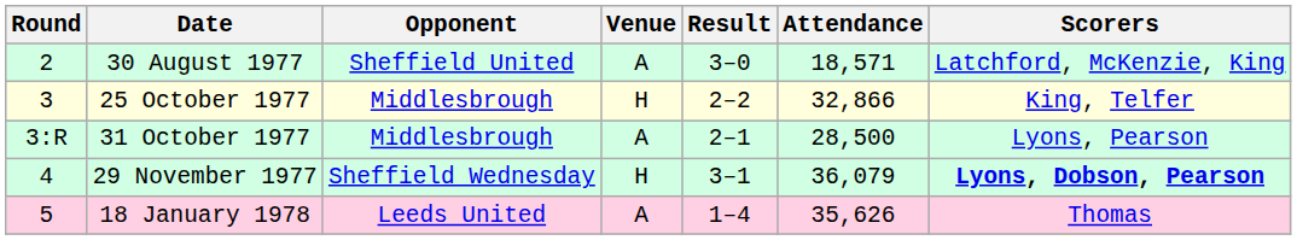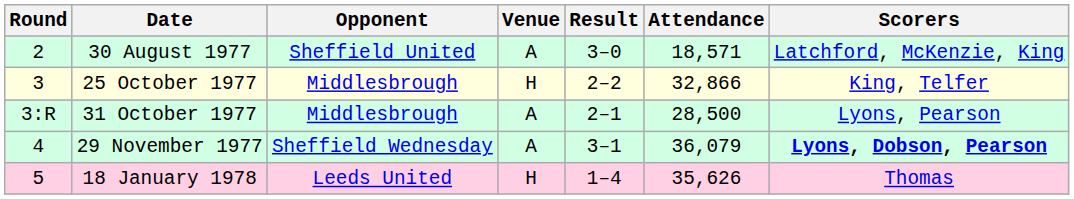29 November 1977 | Venue: H -> A
18 January 1978 | Venue: A -> H
